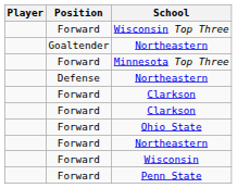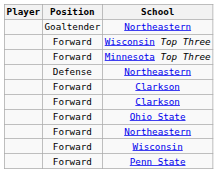rows swapped: Goaltender / Northeastern <-> Wisconsin Top Three
